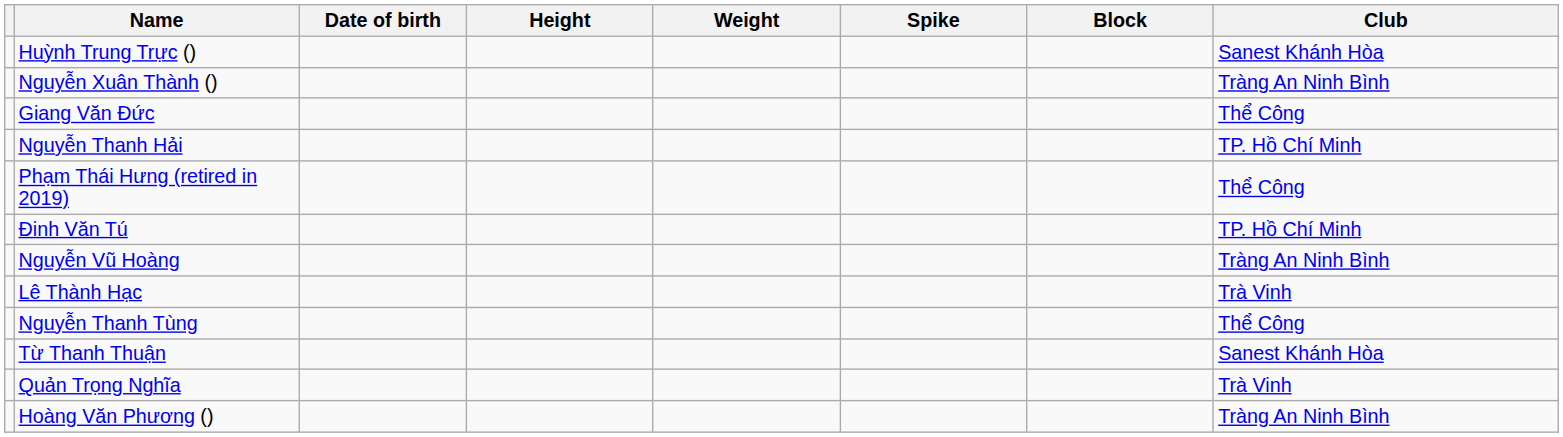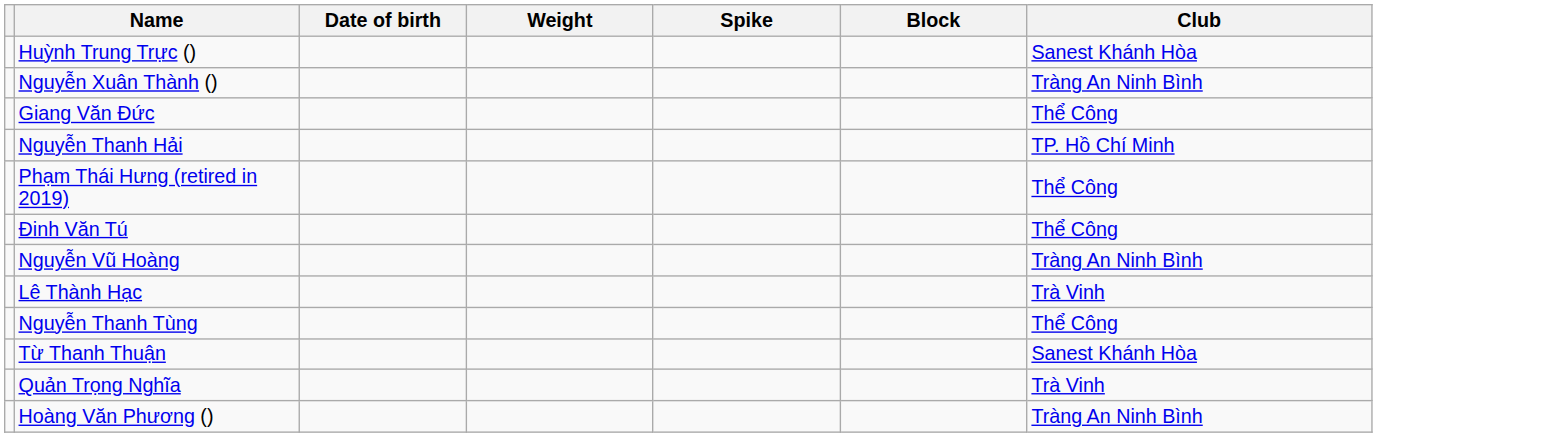- column: Height
Đinh Văn Tú | Club: TP. Hồ Chí Minh -> Thể Công
